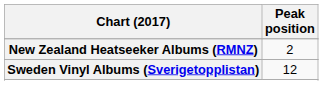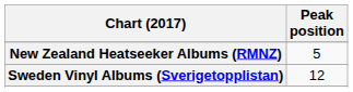New Zealand Heatseeker Albums (RMNZ) | Peak position: 2 -> 5
